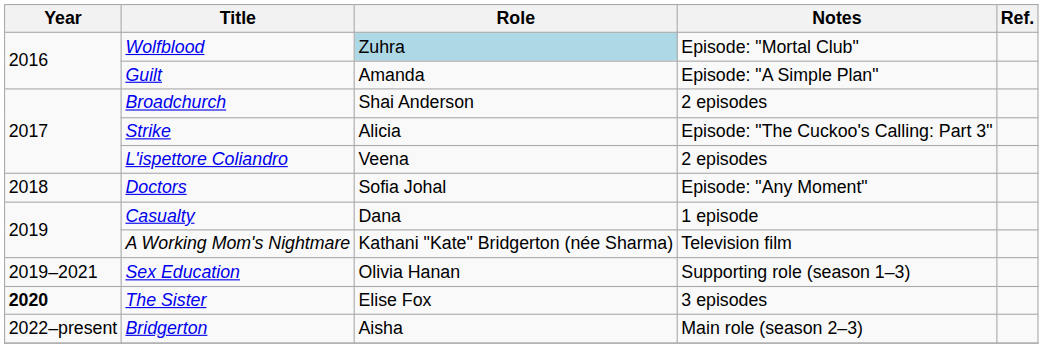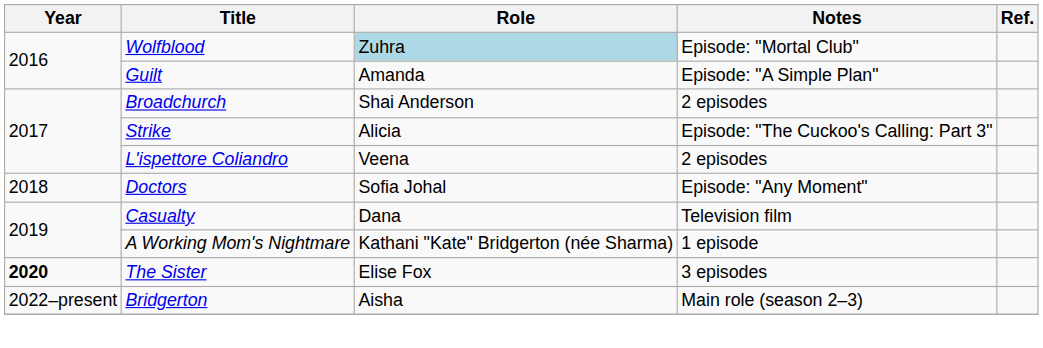Casualty | Notes: 1 episode -> Television film
A Working Mom's Nightmare | Notes: Television film -> 1 episode
- row: 2019–2021 | Sex Education | Olivia Hanan | Supporting role (season 1–3)
